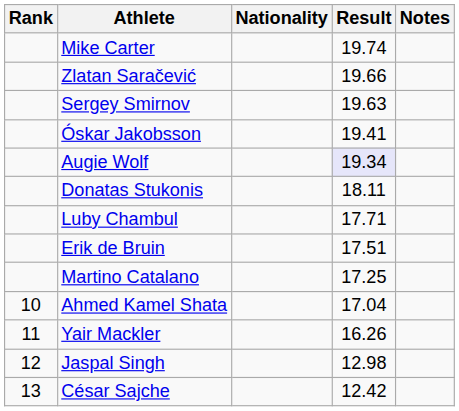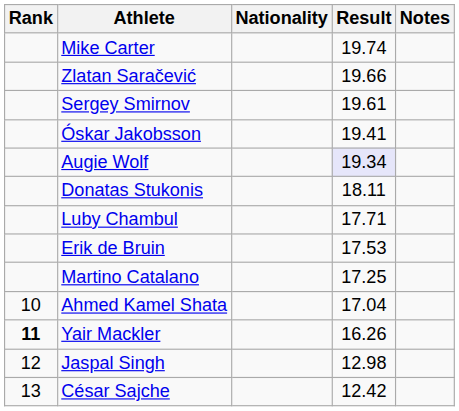Sergey Smirnov | Result: 19.63 -> 19.61
Erik de Bruin | Result: 17.51 -> 17.53
Yair Mackler | Rank: normal -> bold
